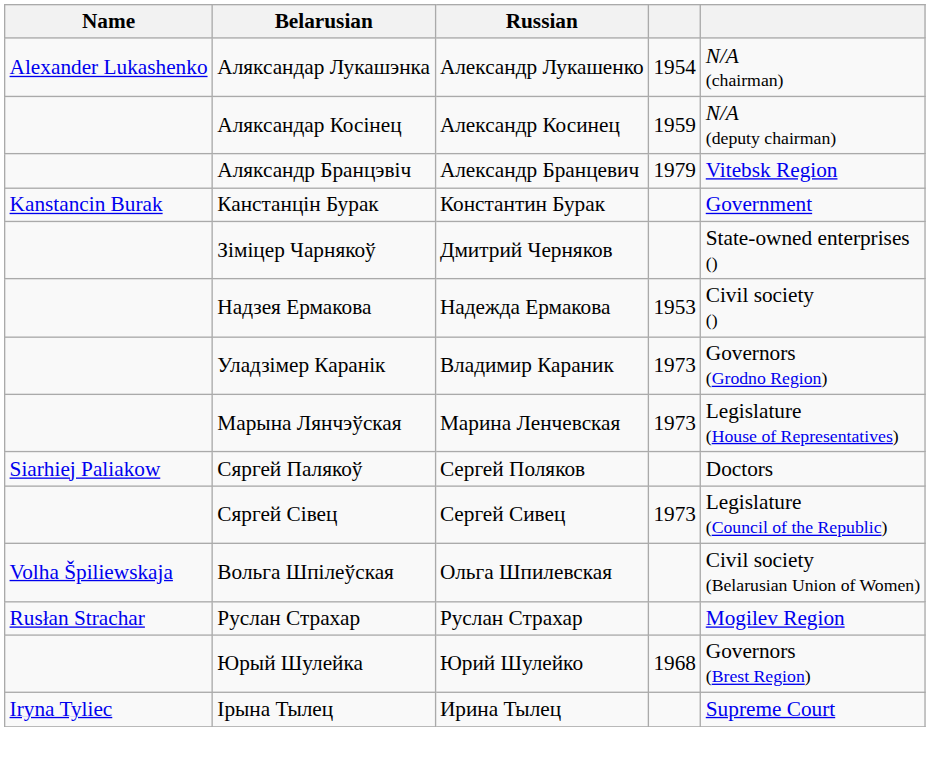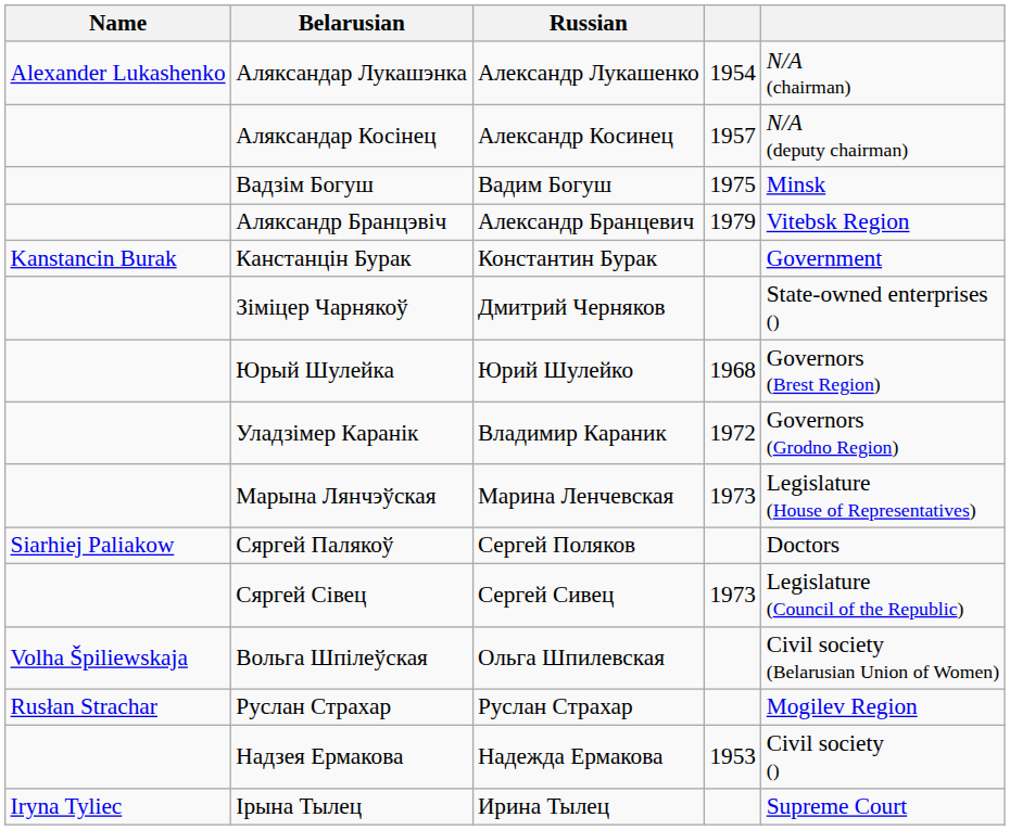Аляксандaр Косінец | column 4: 1959 -> 1957
+ row: Вадзім Богуш | Вадим Богуш | 1975 | Minsk
rows swapped: Надзея Ермакова <-> Юрый Шулейка
Уладзімeр Каранік | column 4: 1973 -> 1972
